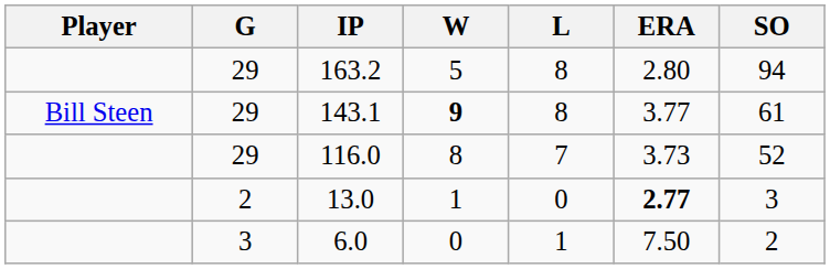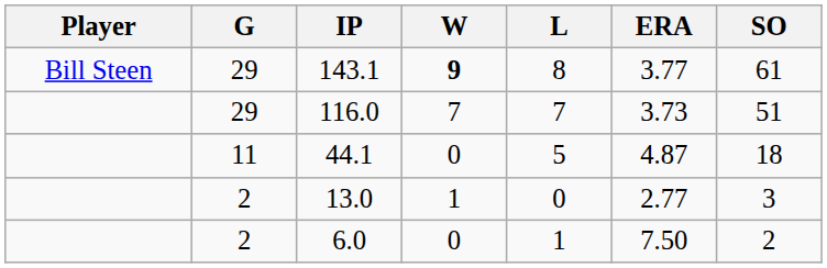- row: 29 | 163.2 | 5 | 8 | 2.80 | 94
116.0 | W: 8 -> 7
116.0 | SO: 52 -> 51
+ row: 11 | 44.1 | 0 | 5 | 4.87 | 18
13.0 | ERA: bold -> normal
6.0 | G: 3 -> 2
